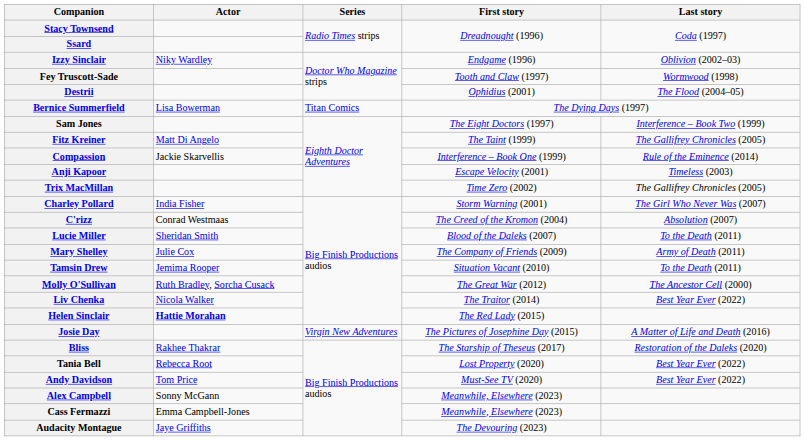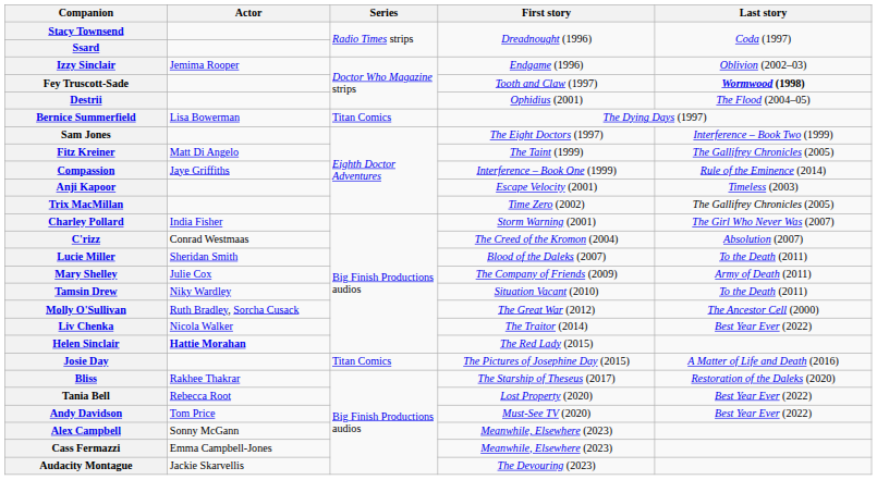Izzy Sinclair | Actor: Niky Wardley -> Jemima Rooper
Fey Truscott-Sade | Last story: normal -> bold
Compassion | Actor: Jackie Skarvellis -> Jaye Griffiths
Tamsin Drew | Actor: Jemima Rooper -> Niky Wardley
Josie Day | Series: Virgin New Adventures -> Titan Comics
Audacity Montague | Actor: Jaye Griffiths -> Jackie Skarvellis
